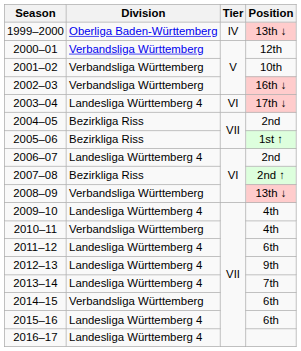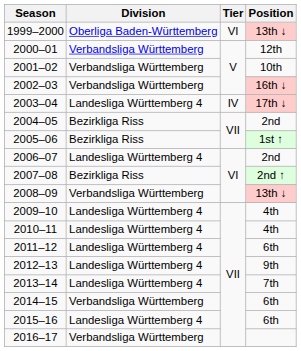1999–2000 | Tier: IV -> VI
2003–04 | Tier: VI -> IV
2010–11 | Division: Verbandsliga Württemberg -> Landesliga Württemberg 4
2016–17 | Division: Landesliga Württemberg 4 -> Verbandsliga Württemberg
